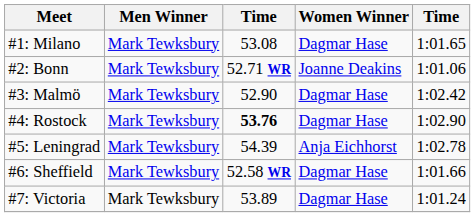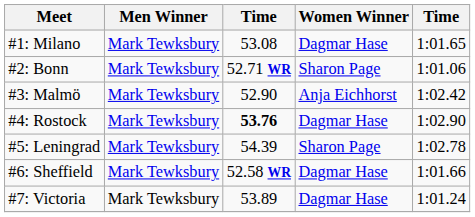#2: Bonn | Women Winner: Joanne Deakins -> Sharon Page
#3: Malmö | Women Winner: Dagmar Hase -> Anja Eichhorst
#5: Leningrad | Women Winner: Anja Eichhorst -> Sharon Page
